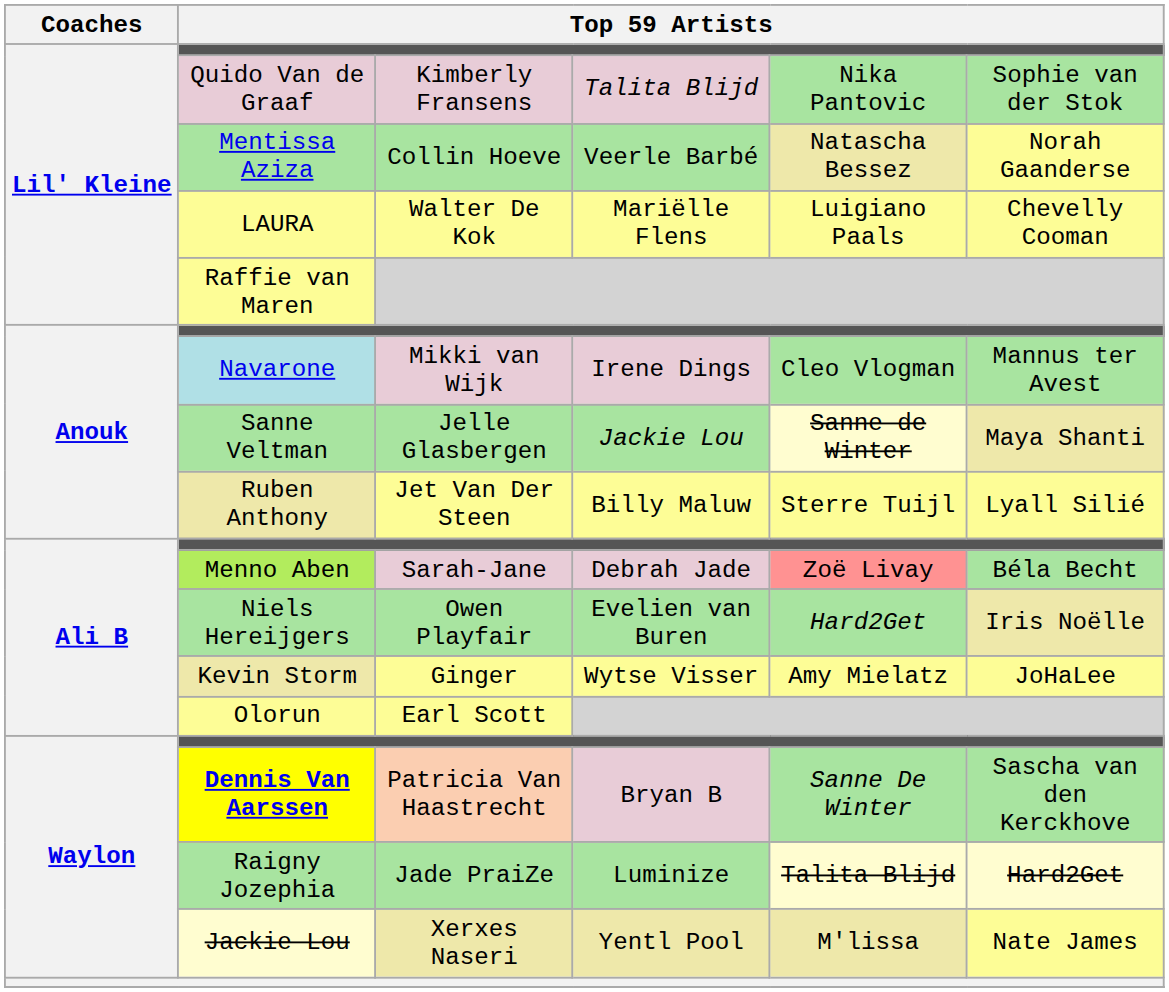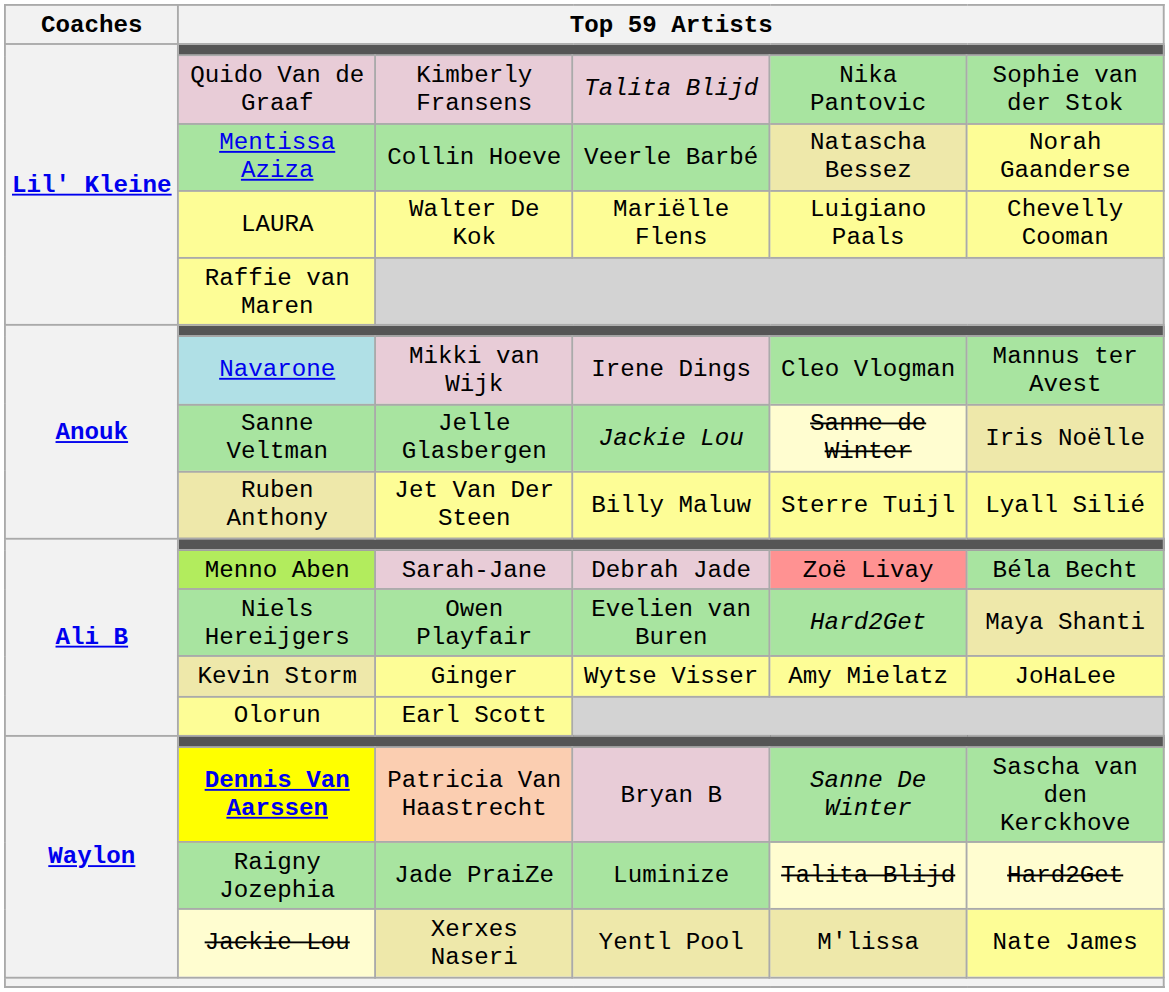Sanne Veltman | column 6: Maya Shanti -> Iris Noëlle
Niels Hereijgers | column 6: Iris Noëlle -> Maya Shanti
